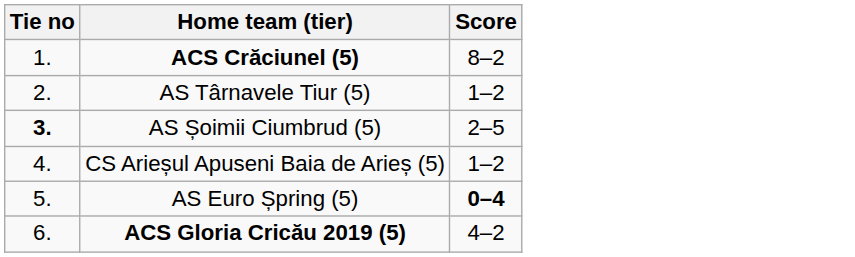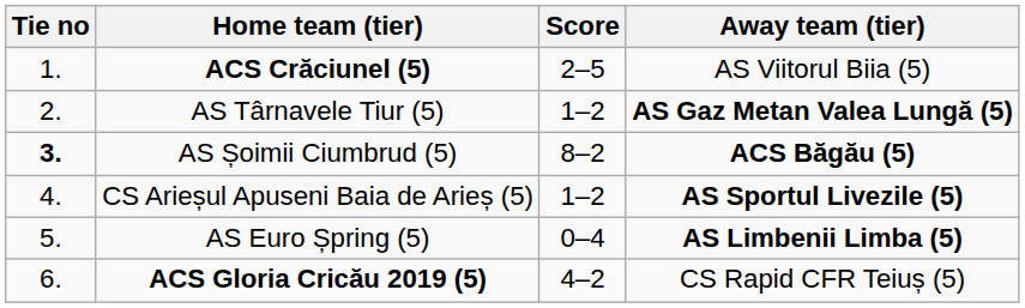+ column: Away team (tier) | AS Viitorul Biia (5) | AS Gaz Metan Valea Lungă (5) | ACS Băgău (5) | AS Sportul Livezile (5) | AS Limbenii Limba (5) | CS Rapid CFR Teiuș (5)
ACS Crăciunel (5) | Score: 8–2 -> 2–5
AS Șoimii Ciumbrud (5) | Score: 2–5 -> 8–2
AS Euro Șpring (5) | Score: bold -> normal
